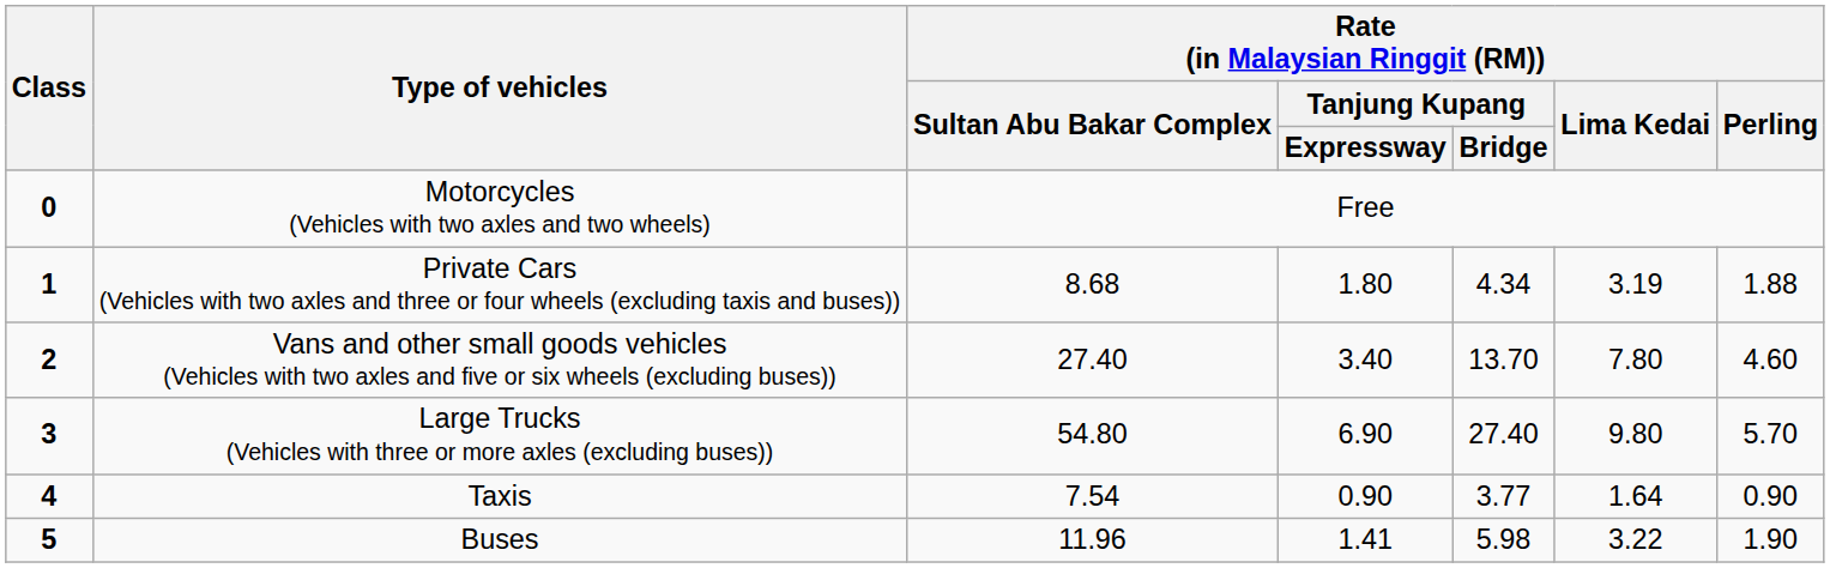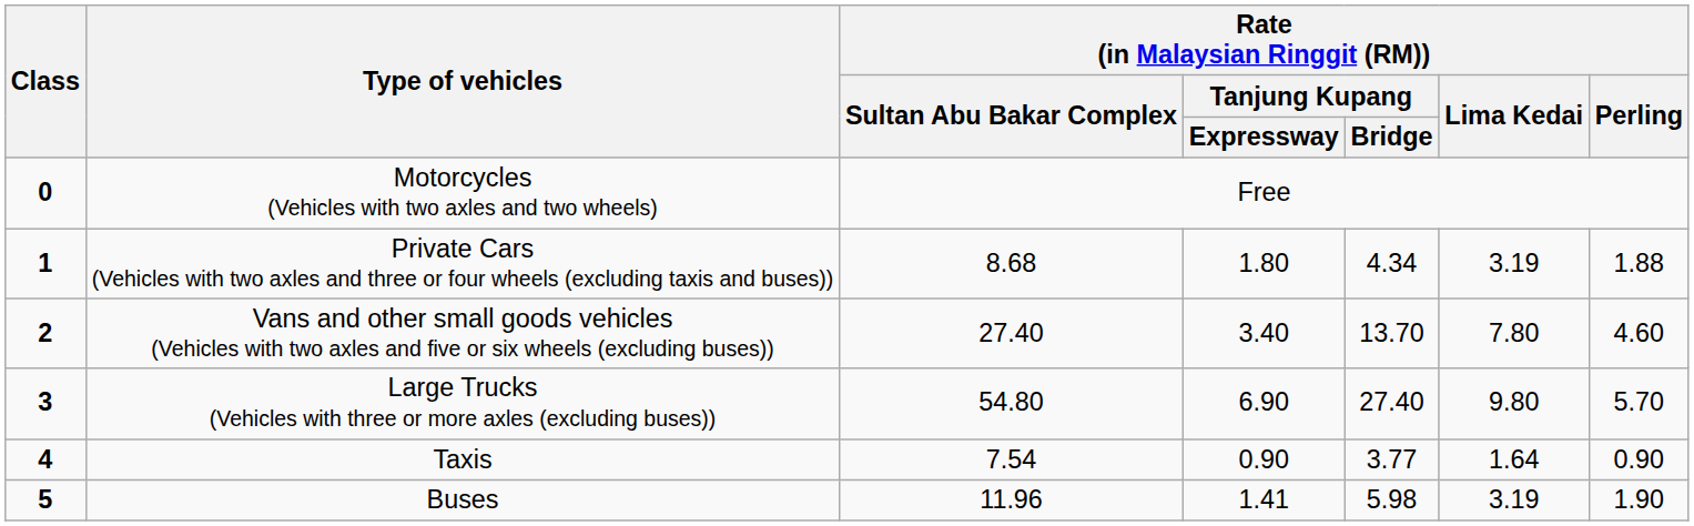Buses | Rate (in Malaysian Ringgit (RM)) / Lima Kedai: 3.22 -> 3.19
